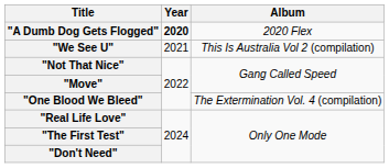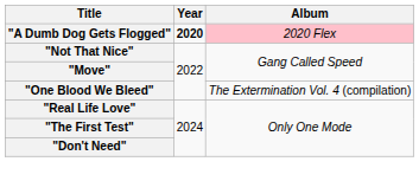"A Dumb Dog Gets Flogged" | Album: no background -> pink background
- row: "We See U" | 2021 | This Is Australia Vol 2 (compilation)
